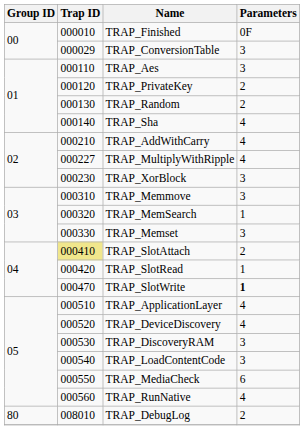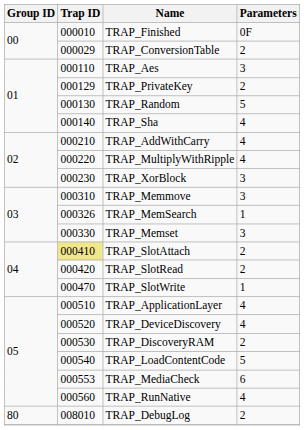TRAP_ConversionTable | Parameters: 3 -> 2
TRAP_PrivateKey | Trap ID: 000120 -> 000129
TRAP_Random | Parameters: 2 -> 5
TRAP_MultiplyWithRipple | Trap ID: 000227 -> 000220
TRAP_MemSearch | Trap ID: 000320 -> 000326
TRAP_SlotRead | Parameters: 1 -> 2
TRAP_SlotWrite | Parameters: bold -> normal
TRAP_DiscoveryRAM | Parameters: 3 -> 2
TRAP_LoadContentCode | Parameters: 3 -> 5
TRAP_MediaCheck | Trap ID: 000550 -> 000553
